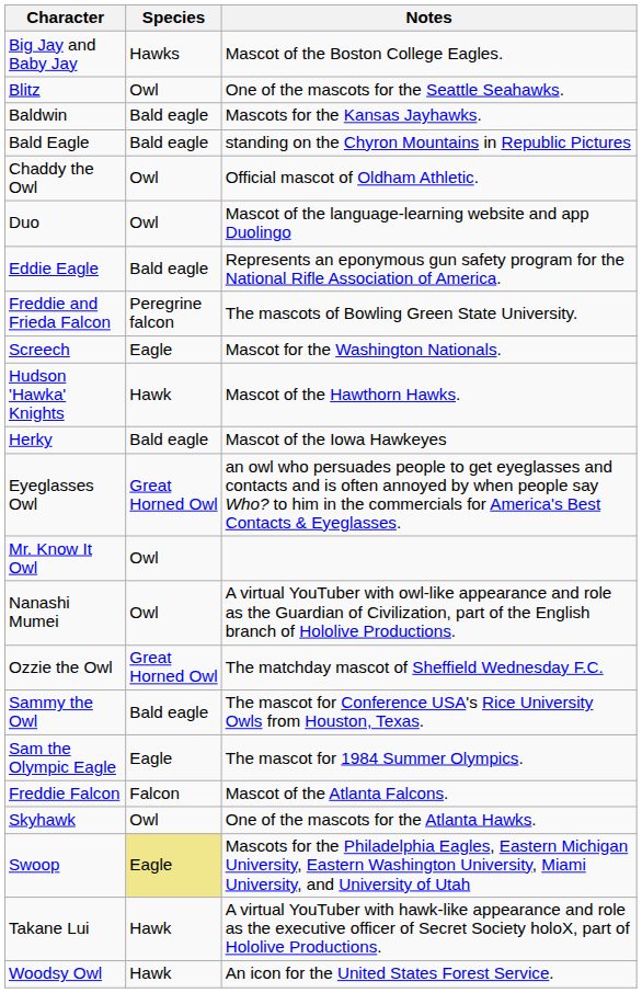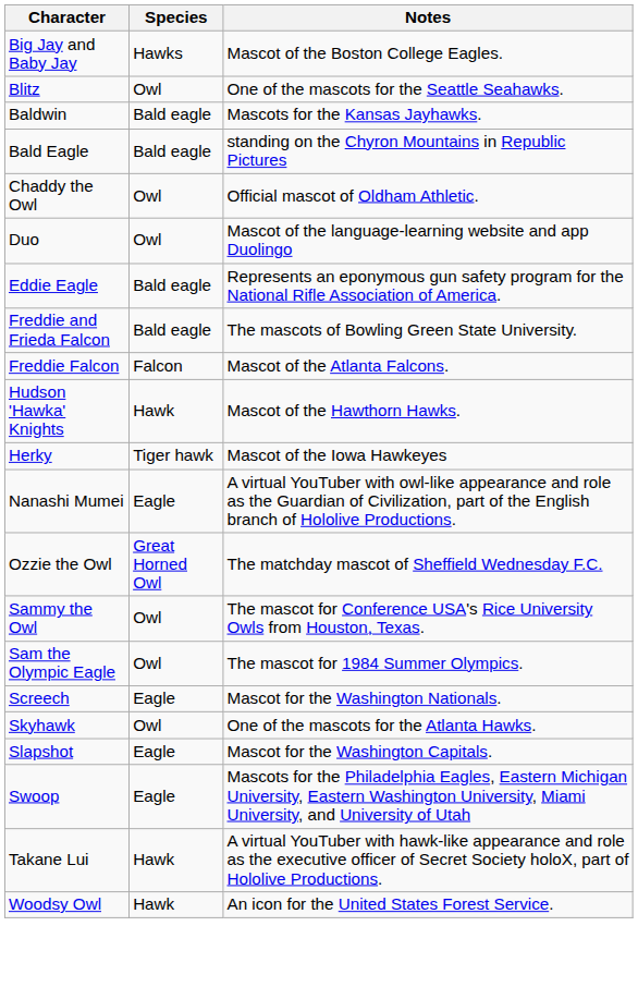Freddie and Frieda Falcon | Species: Peregrine falcon -> Bald eagle
rows swapped: Freddie Falcon <-> Screech
Herky | Species: Bald eagle -> Tiger hawk
- row: Eyeglasses Owl | Great Horned Owl | an owl who persuades people to get eyeglasses and contacts and is often annoyed by when people say Who? to him in the commercials for America's Best Contacts & Eyeglasses.
- row: Mr. Know It Owl | Owl
Nanashi Mumei | Species: Owl -> Eagle
Sammy the Owl | Species: Bald eagle -> Owl
Sam the Olympic Eagle | Species: Eagle -> Owl
+ row: Slapshot | Eagle | Mascot for the Washington Capitals.
Swoop | Species: khaki background -> no background
